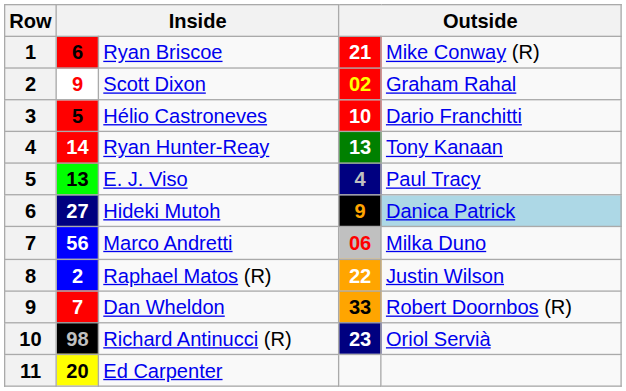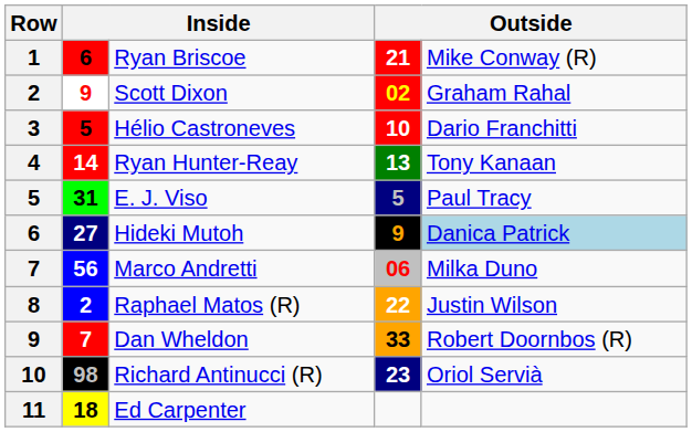E. J. Viso | column 2: 13 -> 31
E. J. Viso | column 4: 4 -> 5
Ed Carpenter | column 2: 20 -> 18
